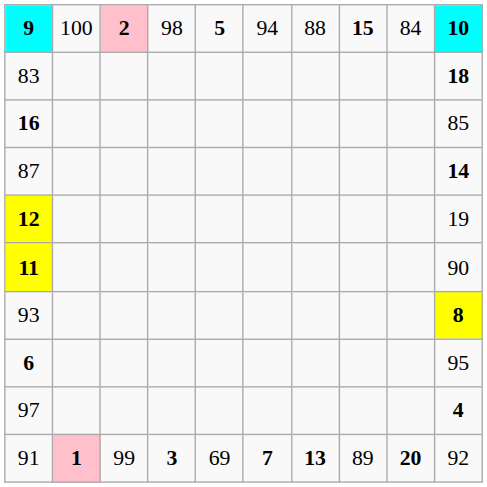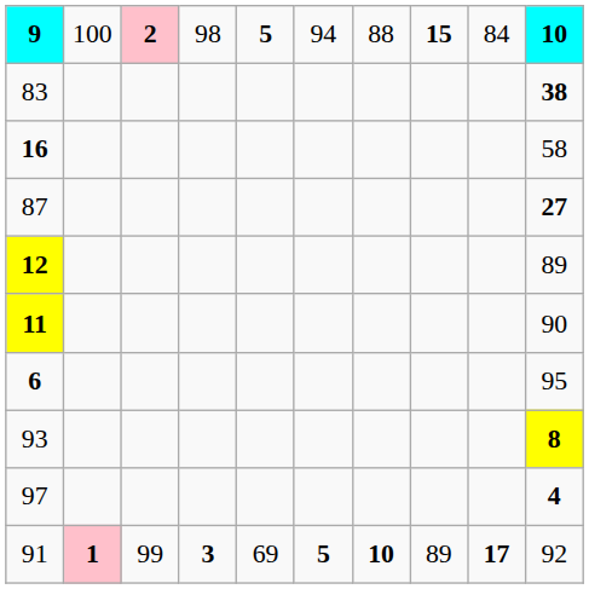83 | column 10: 18 -> 38
16 | column 10: 85 -> 58
87 | column 10: 14 -> 27
12 | column 10: 19 -> 89
rows swapped: 93 <-> 6
91 | column 6: 7 -> 5
91 | column 7: 13 -> 10
91 | column 9: 20 -> 17
